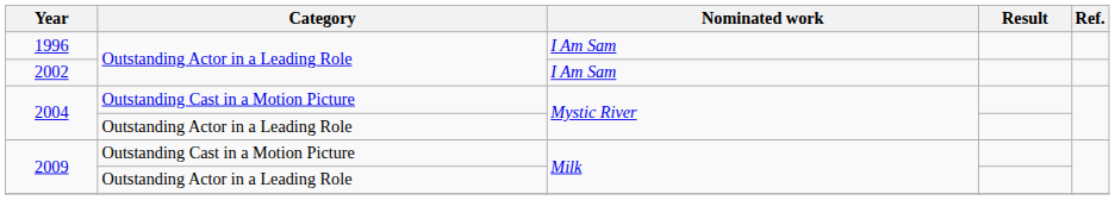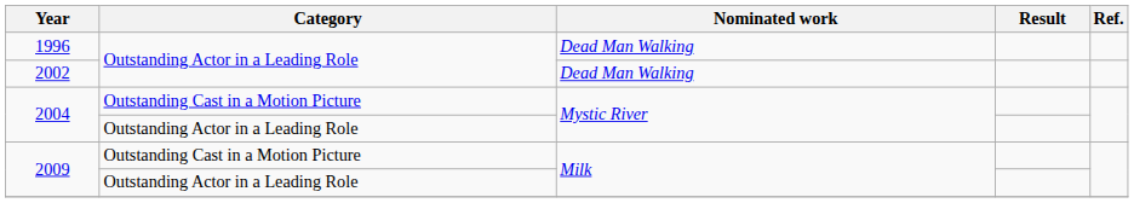1996 | Nominated work: I Am Sam -> Dead Man Walking
2002 | Nominated work: I Am Sam -> Dead Man Walking
